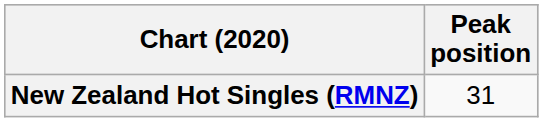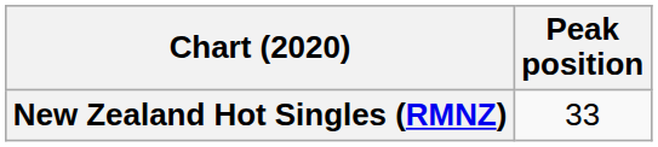New Zealand Hot Singles (RMNZ) | Peak position: 31 -> 33
